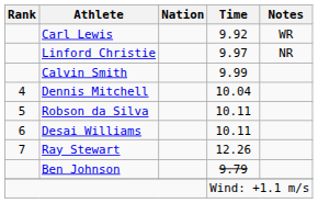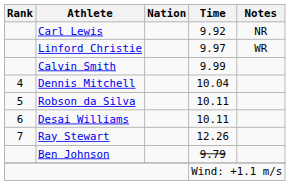Carl Lewis | Notes: WR -> NR
Linford Christie | Notes: NR -> WR
